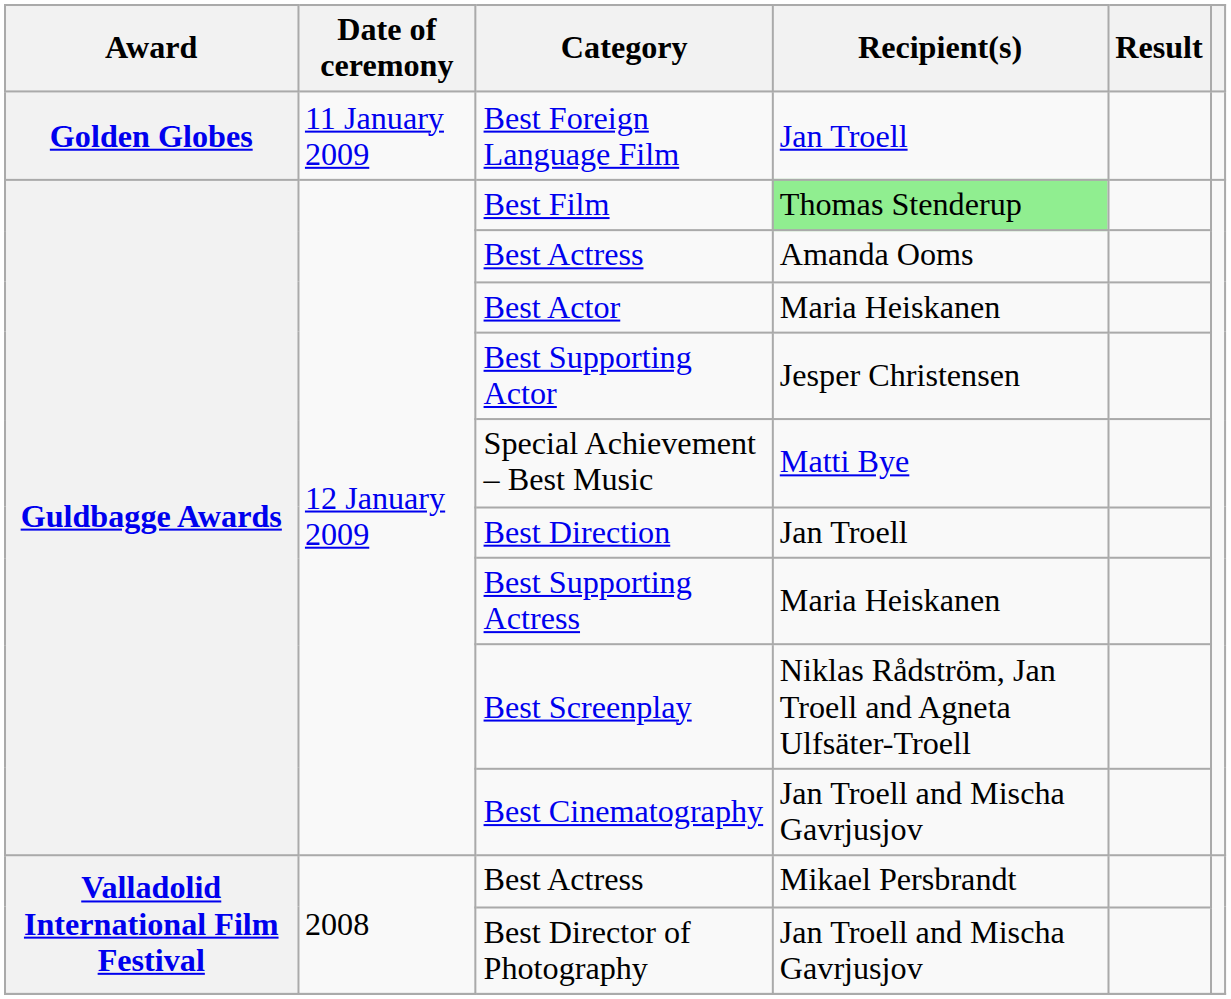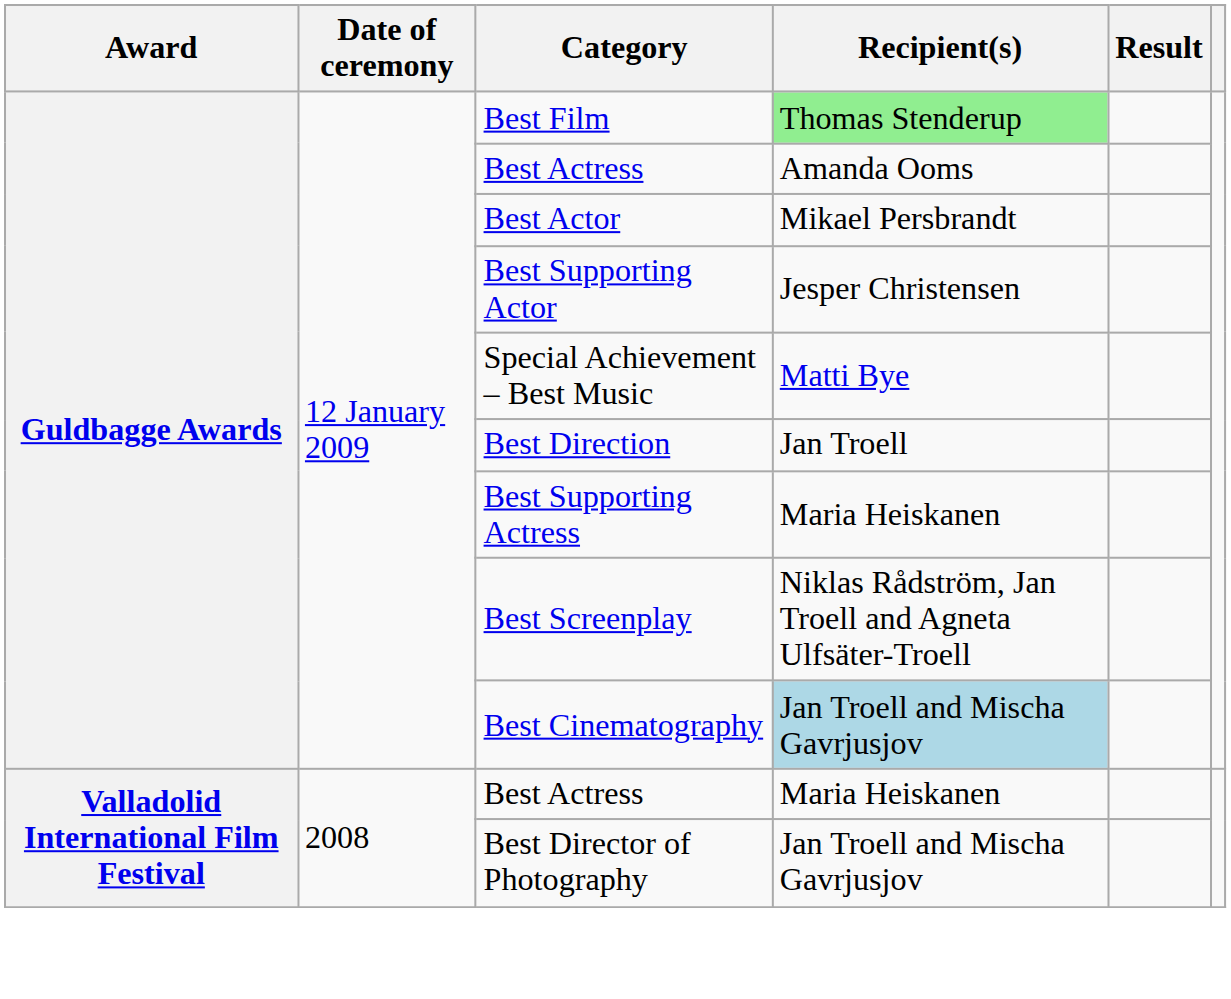- row: Golden Globes | 11 January 2009 | Best Foreign Language Film | Jan Troell
Best Actor | Recipient(s): Maria Heiskanen -> Mikael Persbrandt
Best Cinematography | Recipient(s): no background -> lightblue background
Valladolid International Film Festival / Best Actress | Recipient(s): Mikael Persbrandt -> Maria Heiskanen
